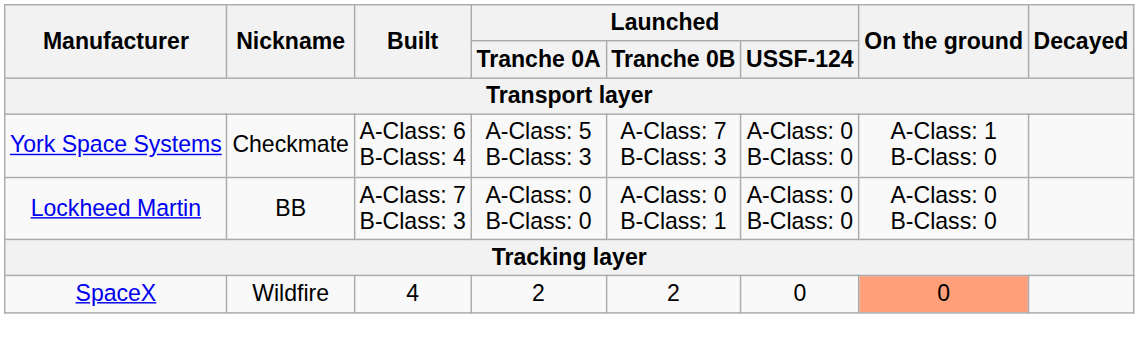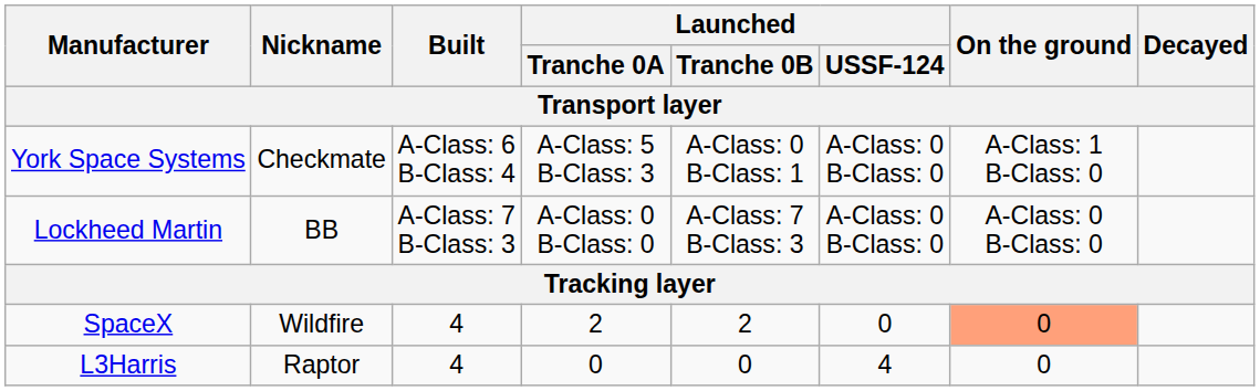York Space Systems | Launched / Tranche 0B: A-Class: 7 B-Class: 3 -> A-Class: 0 B-Class: 1
Lockheed Martin | Launched / Tranche 0B: A-Class: 0 B-Class: 1 -> A-Class: 7 B-Class: 3
+ row: L3Harris | Raptor | 4 | 0 | 0 | 4 | 0
